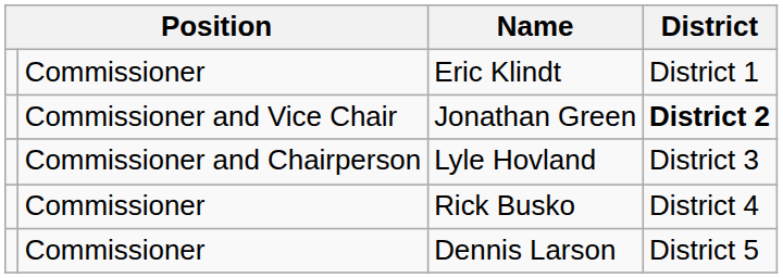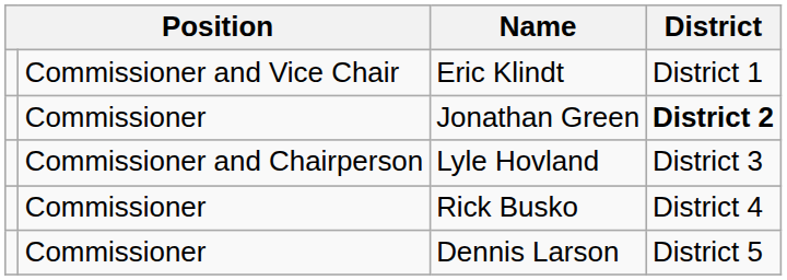Eric Klindt | column 2: Commissioner -> Commissioner and Vice Chair
Jonathan Green | column 2: Commissioner and Vice Chair -> Commissioner
